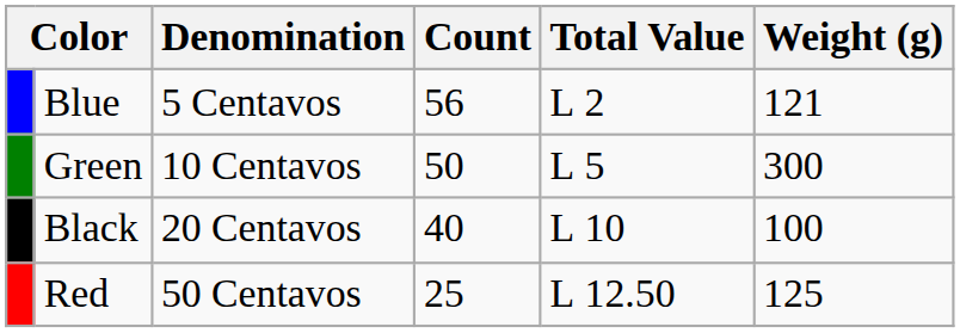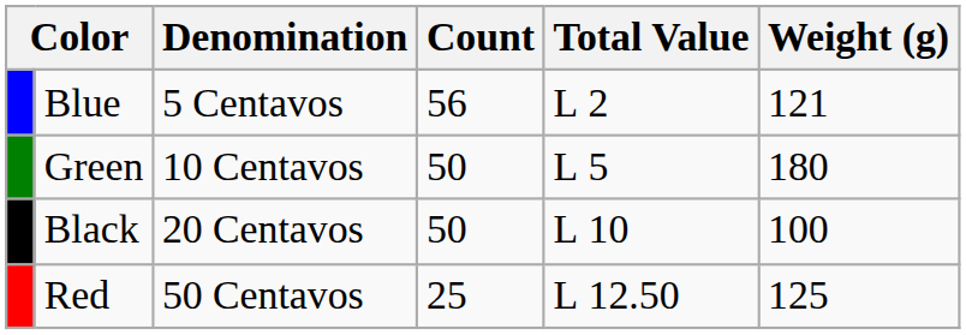Green | Weight (g): 300 -> 180
Black | Count: 40 -> 50
